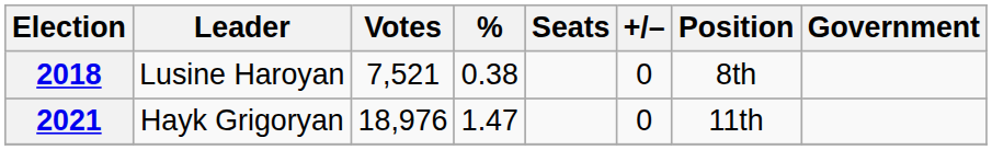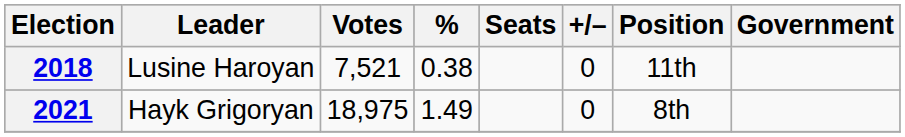2018 | Position: 8th -> 11th
2021 | Votes: 18,976 -> 18,975
2021 | %: 1.47 -> 1.49
2021 | Position: 11th -> 8th
